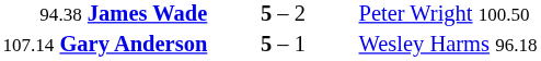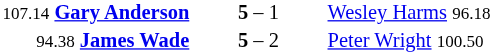rows swapped: 107.14 Gary Anderson <-> 94.38 James Wade
